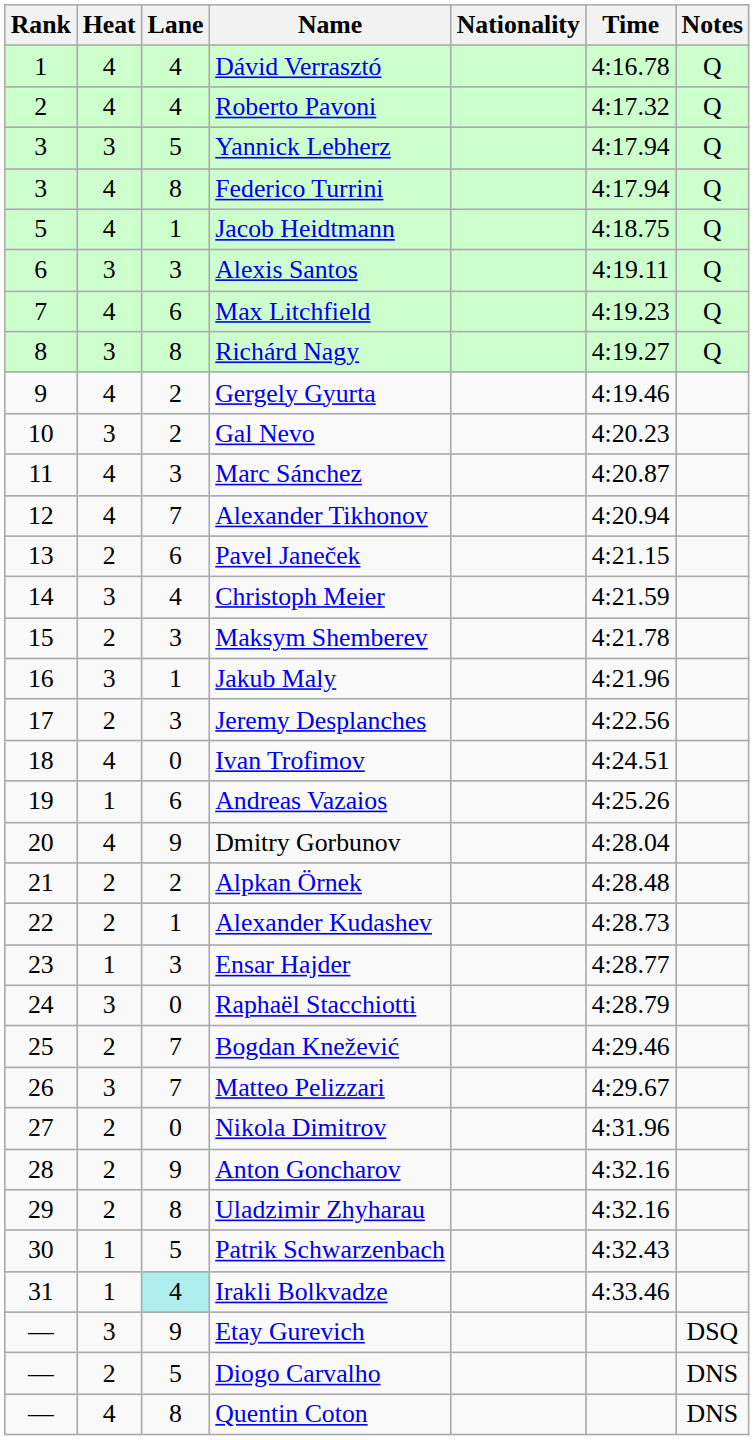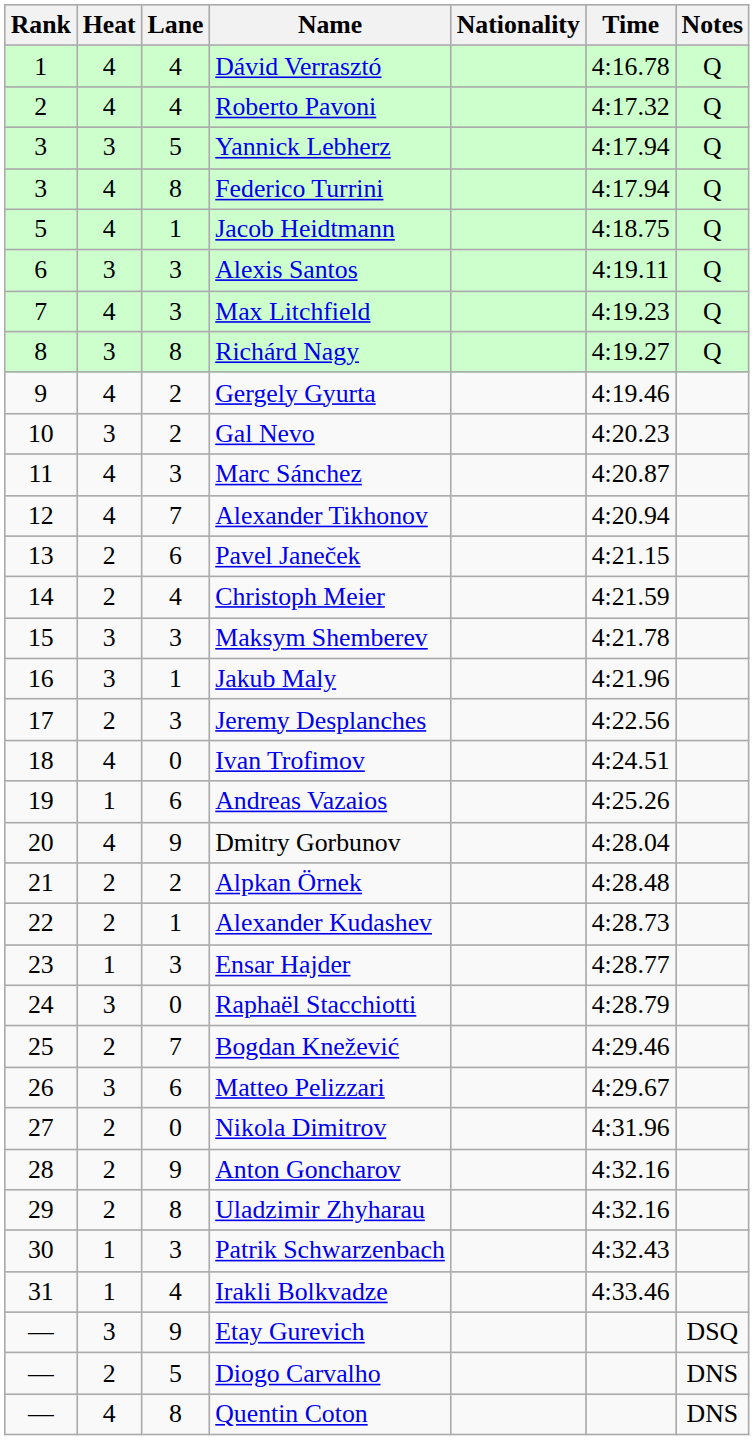Max Litchfield | Lane: 6 -> 3
Christoph Meier | Heat: 3 -> 2
Maksym Shemberev | Heat: 2 -> 3
Matteo Pelizzari | Lane: 7 -> 6
Patrik Schwarzenbach | Lane: 5 -> 3
Irakli Bolkvadze | Lane: paleturquoise background -> no background
